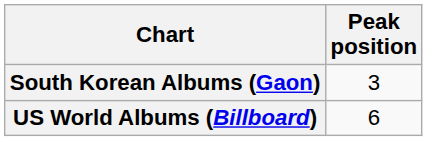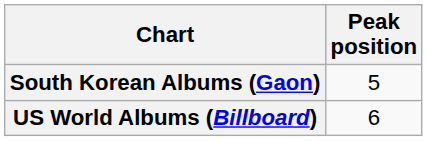South Korean Albums (Gaon) | Peak position: 3 -> 5
